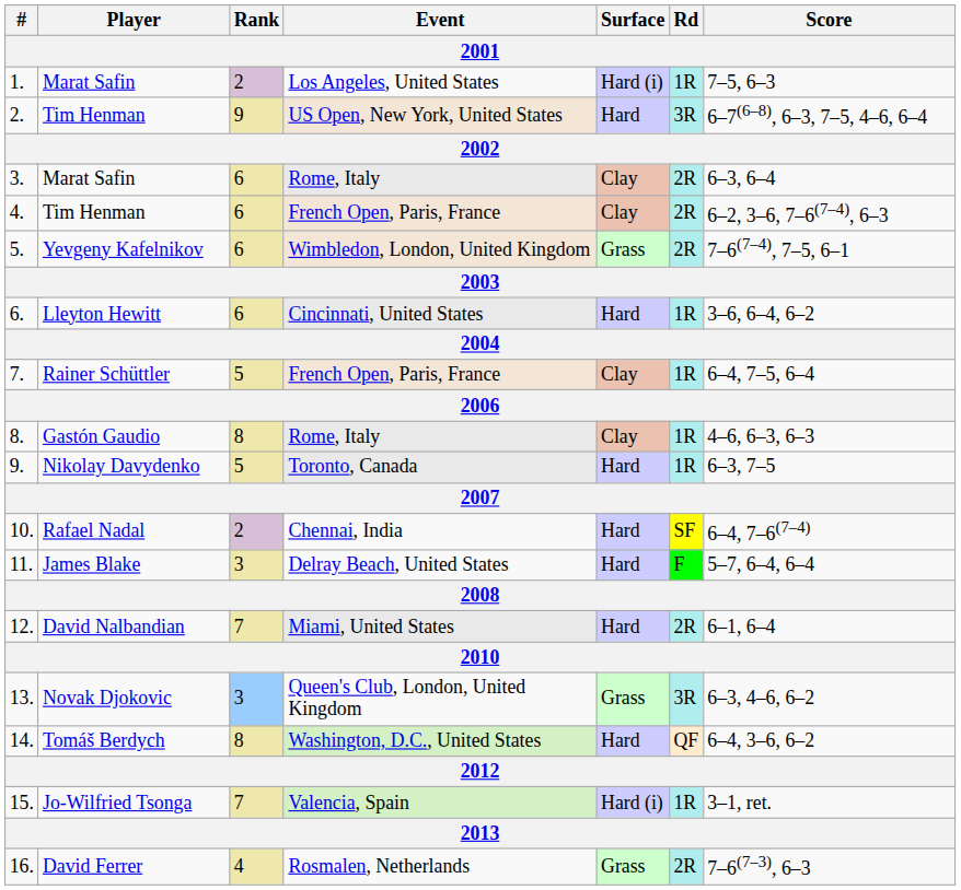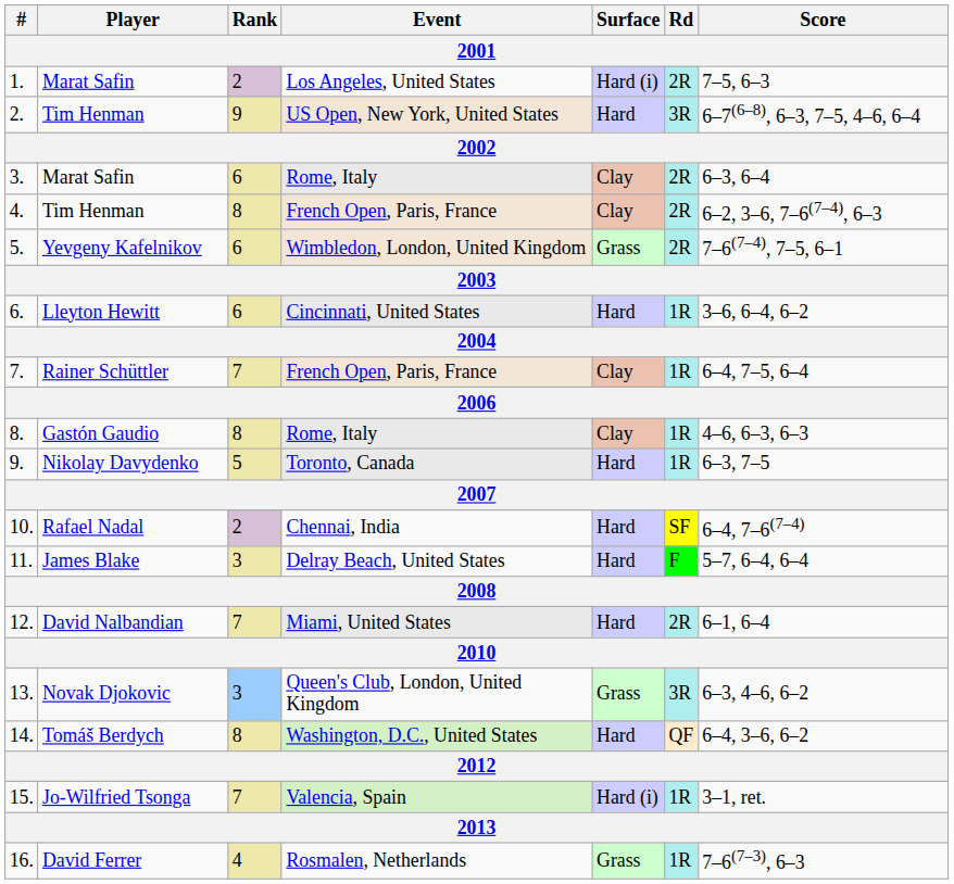1. | Rd: 1R -> 2R
4. | Rank: 6 -> 8
7. | Rank: 5 -> 7
16. | Rd: 2R -> 1R
